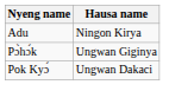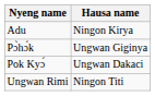+ row: Ungwan Rimi | Ningon Titi
